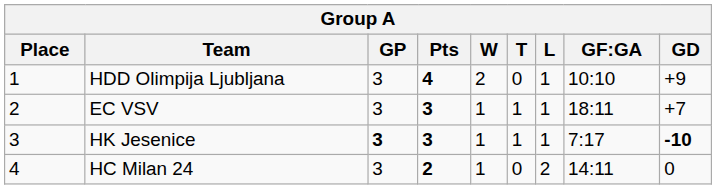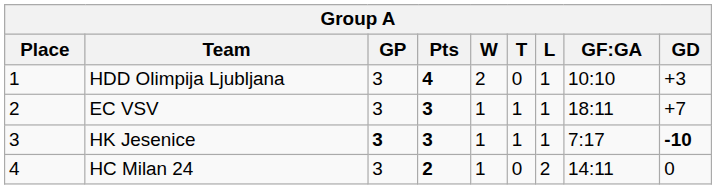HDD Olimpija Ljubljana | GD: +9 -> +3
